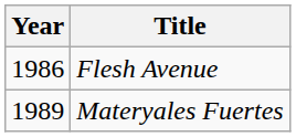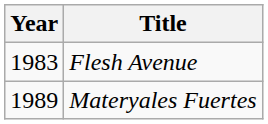Flesh Avenue | Year: 1986 -> 1983
